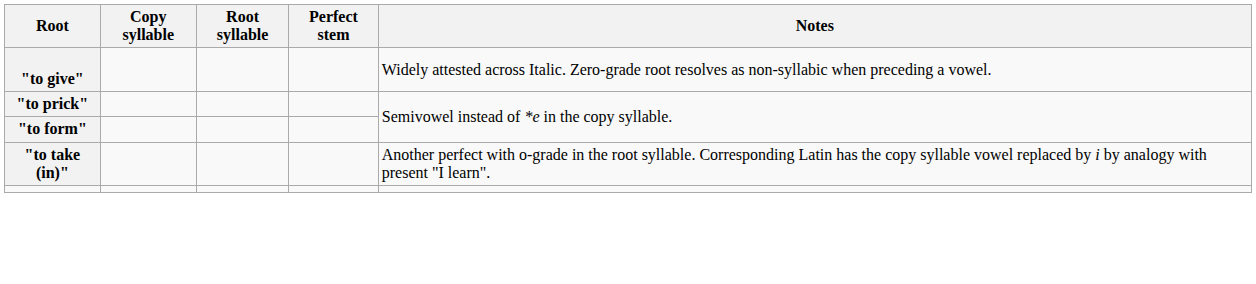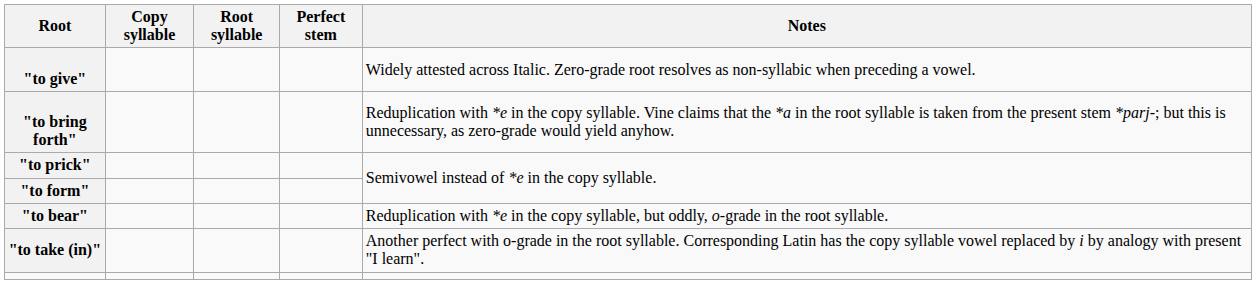+ row: "to bring forth" | Reduplication with *e in the copy syllable. Vine claims that the *a in the root syllable is taken from the present stem *parj-; but this is unnecessary, as zero-grade would yield anyhow.
+ row: "to bear" | Reduplication with *e in the copy syllable, but oddly, o-grade in the root syllable.
